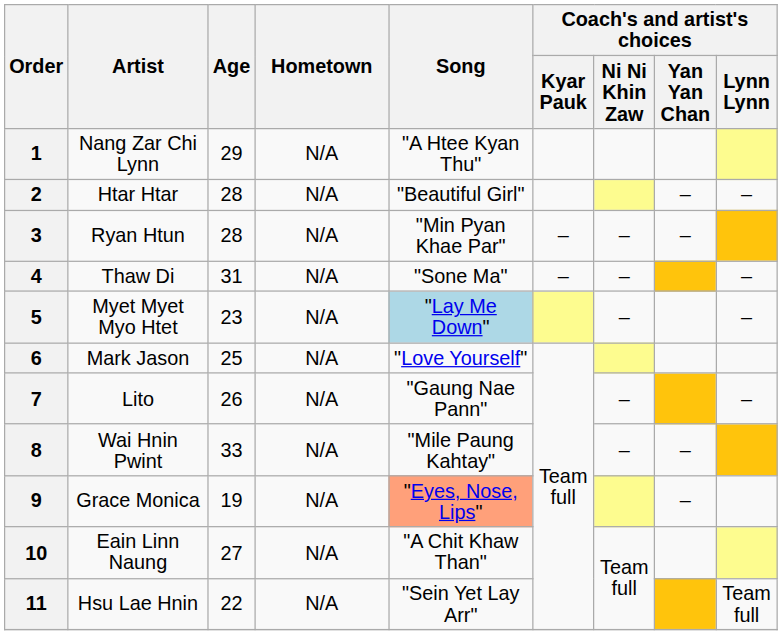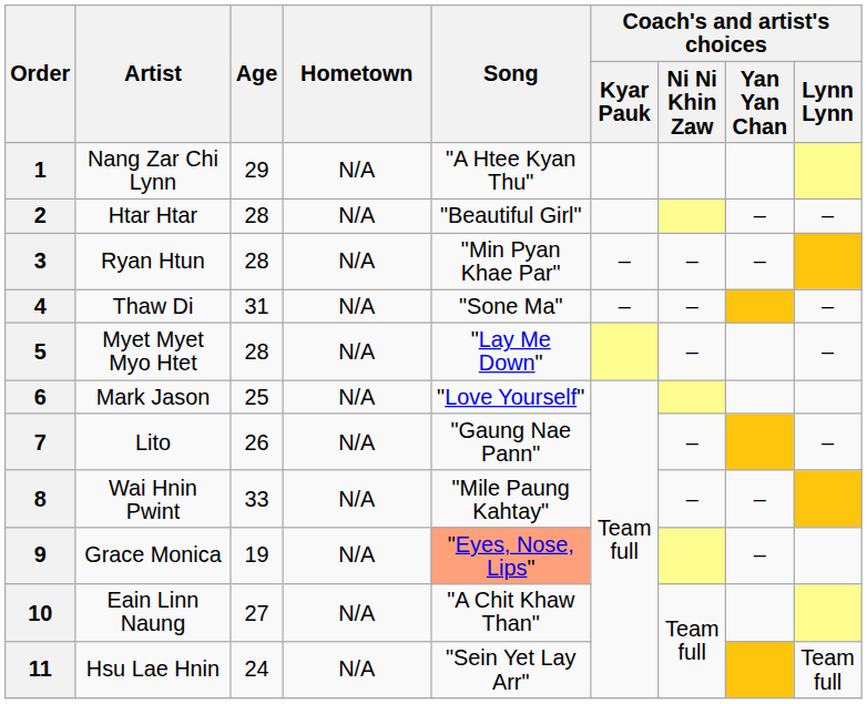5 | Age: 23 -> 28
5 | Song: lightblue background -> no background
11 | Age: 22 -> 24
